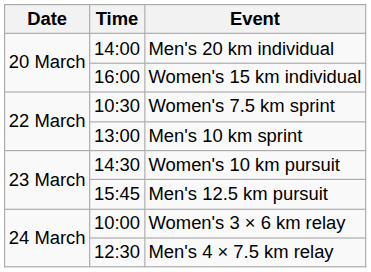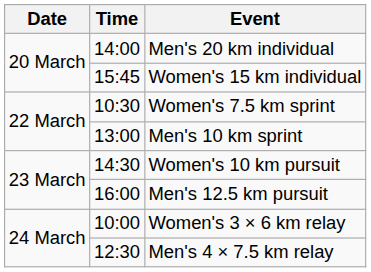Women's 15 km individual | Time: 16:00 -> 15:45
Men's 12.5 km pursuit | Time: 15:45 -> 16:00
